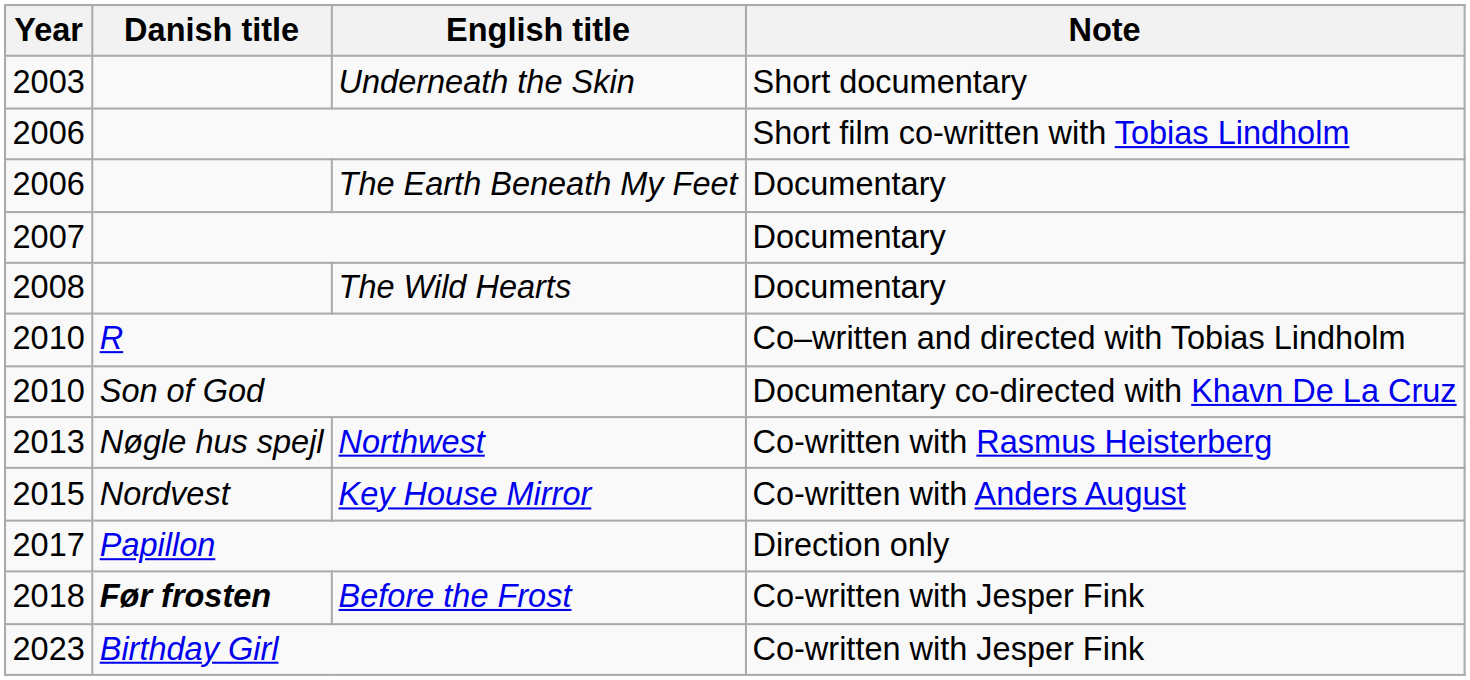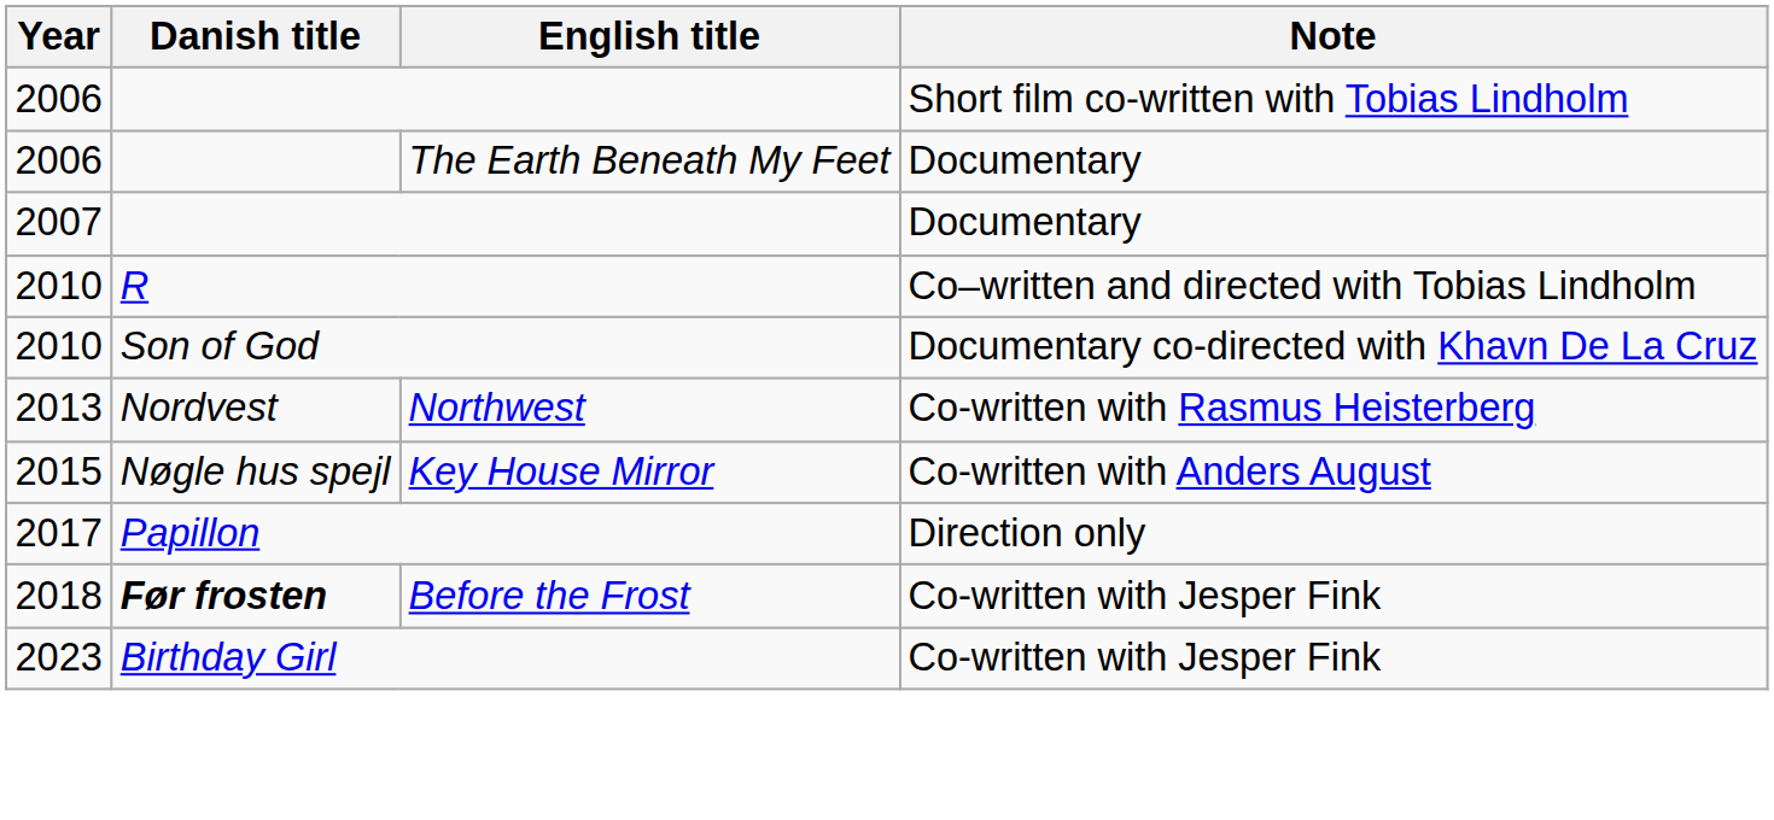- row: 2003 | Underneath the Skin | Short documentary
- row: 2008 | The Wild Hearts | Documentary
Northwest | Danish title: Nøgle hus spejl -> Nordvest
Key House Mirror | Danish title: Nordvest -> Nøgle hus spejl
